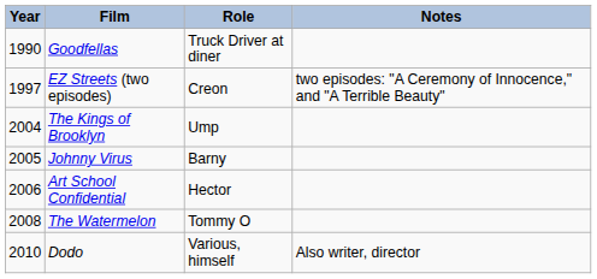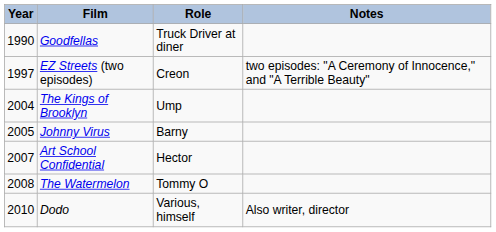Art School Confidential | Year: 2006 -> 2007
